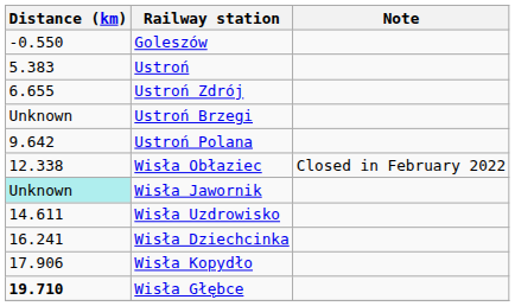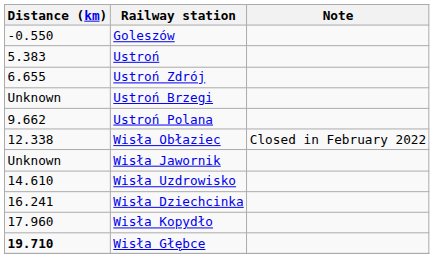Ustroń Polana | Distance (km): 9.642 -> 9.662
Wisła Jawornik | Distance (km): paleturquoise background -> no background
Wisła Uzdrowisko | Distance (km): 14.611 -> 14.610
Wisła Kopydło | Distance (km): 17.906 -> 17.960
